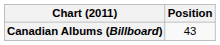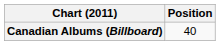Canadian Albums (Billboard) | Position: 43 -> 40
